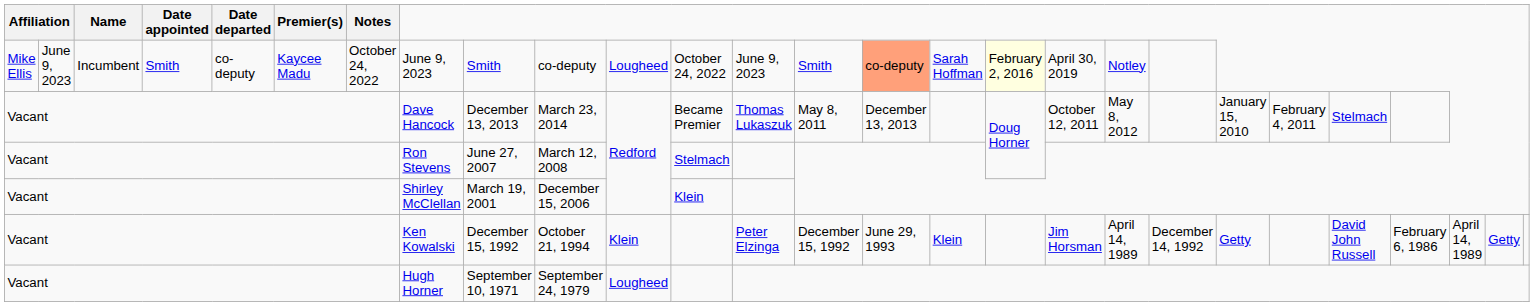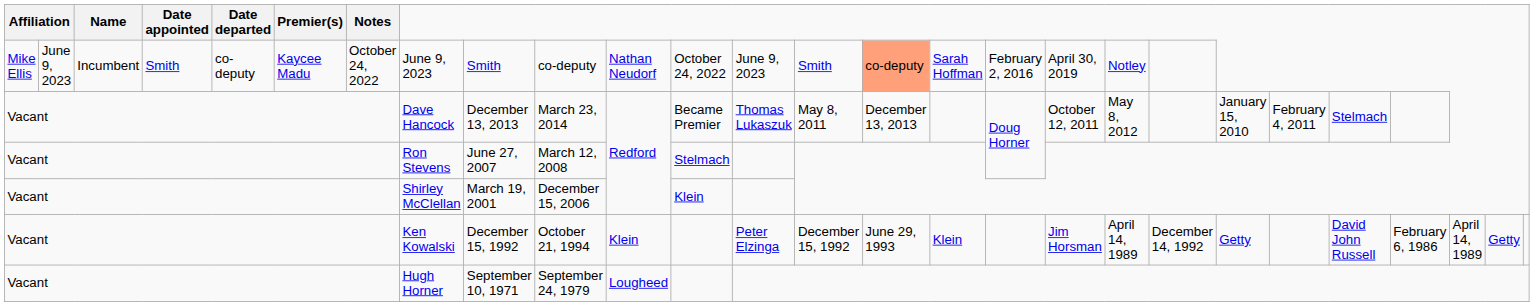Mike Ellis | column 11: Lougheed -> Nathan Neudorf
Mike Ellis | column 17: lightyellow background -> no background
